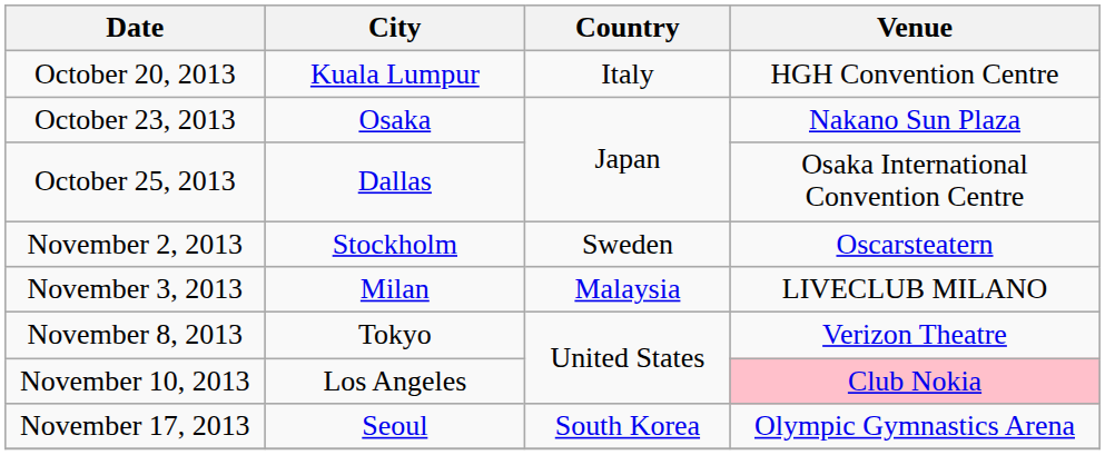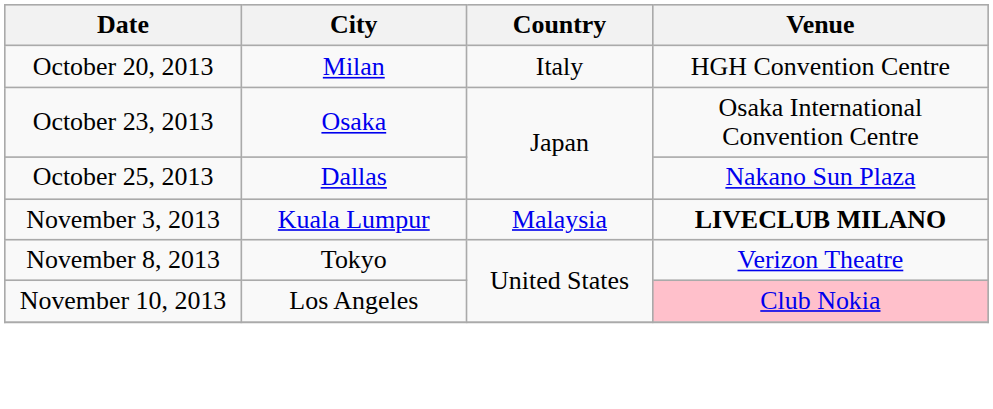October 20, 2013 | City: Kuala Lumpur -> Milan
October 23, 2013 | Venue: Nakano Sun Plaza -> Osaka International Convention Centre
October 25, 2013 | Venue: Osaka International Convention Centre -> Nakano Sun Plaza
- row: November 2, 2013 | Stockholm | Sweden | Oscarsteatern
November 3, 2013 | City: Milan -> Kuala Lumpur
November 3, 2013 | Venue: normal -> bold
- row: November 17, 2013 | Seoul | South Korea | Olympic Gymnastics Arena
